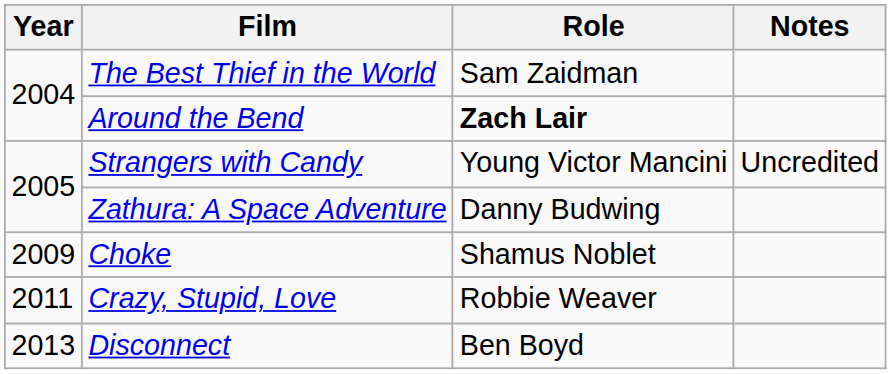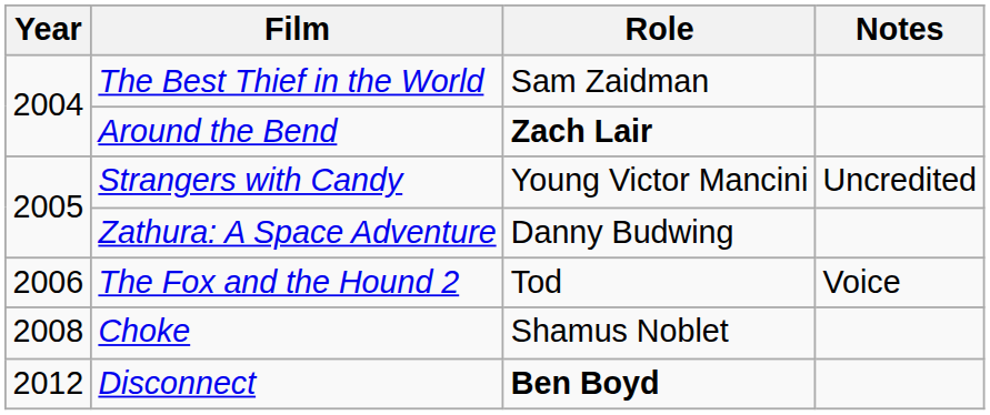+ row: 2006 | The Fox and the Hound 2 | Tod | Voice
Choke | Year: 2009 -> 2008
- row: 2011 | Crazy, Stupid, Love | Robbie Weaver
Disconnect | Year: 2013 -> 2012
Disconnect | Role: normal -> bold
